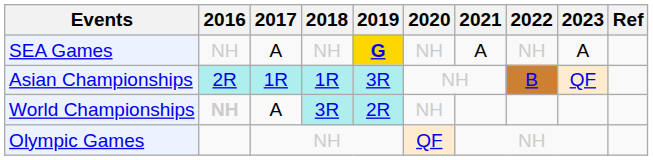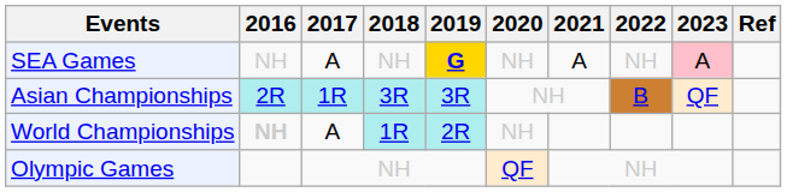SEA Games | 2023: no background -> pink background
Asian Championships | 2018: 1R -> 3R
World Championships | 2018: 3R -> 1R
